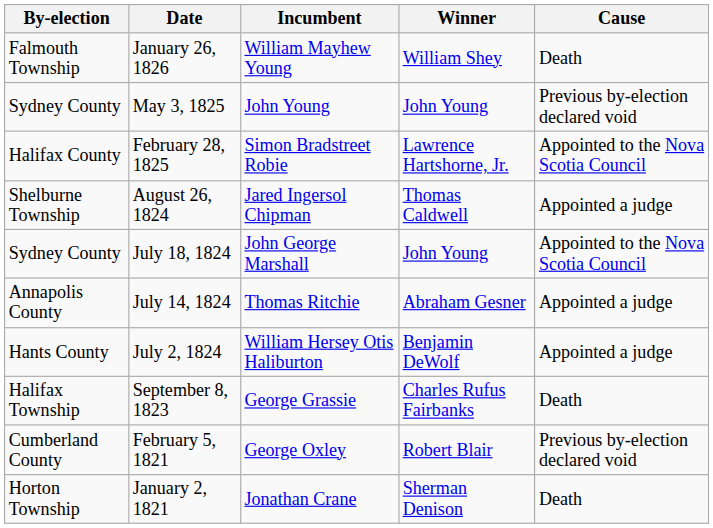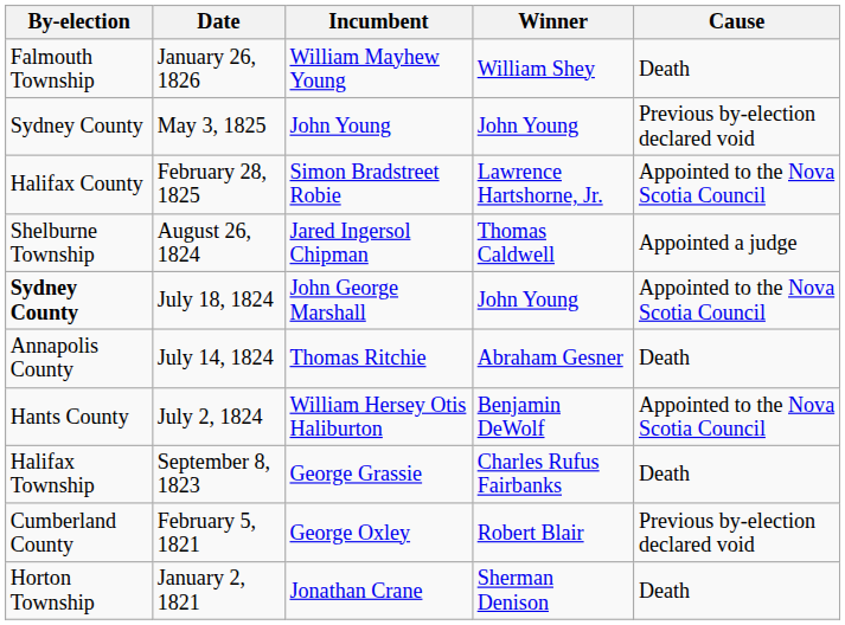July 18, 1824 | By-election: normal -> bold
July 14, 1824 | Cause: Appointed a judge -> Death
July 2, 1824 | Cause: Appointed a judge -> Appointed to the Nova Scotia Council
